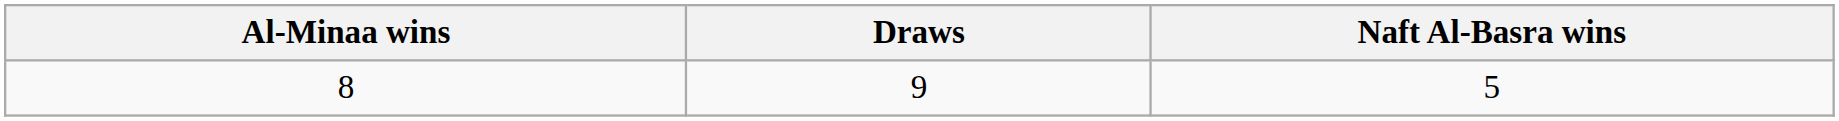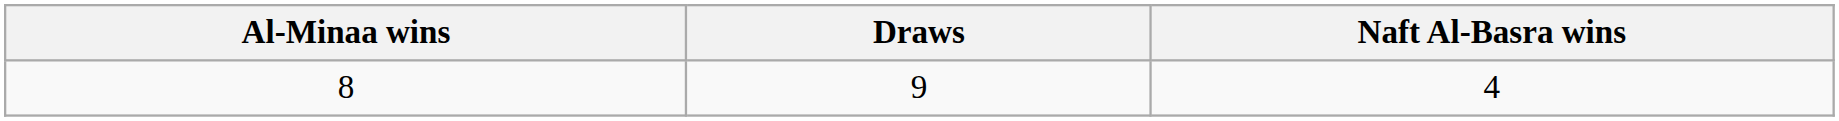8 | Naft Al-Basra wins: 5 -> 4
